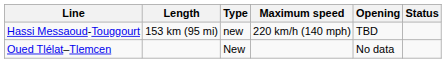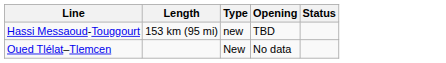- column: Maximum speed | 220 km/h (140 mph)
